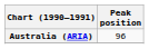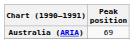Australia (ARIA) | Peak position: 96 -> 69
